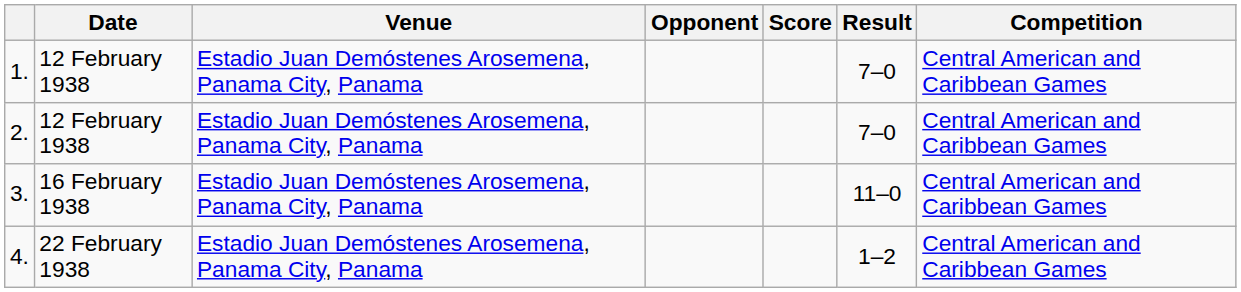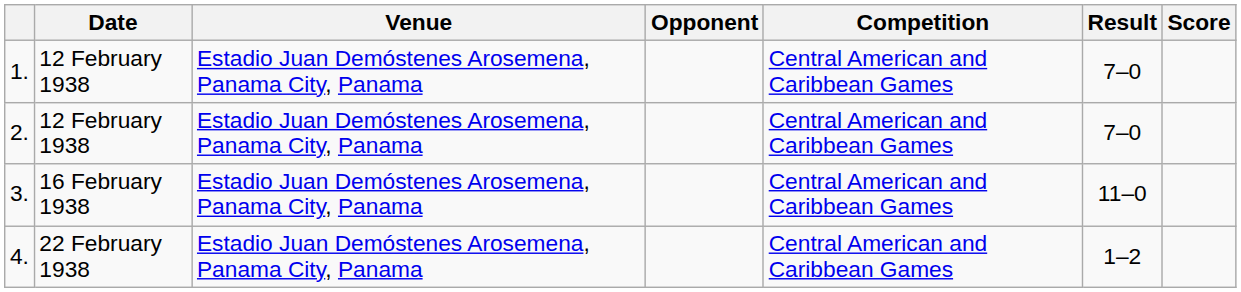columns swapped: Score <-> Competition
